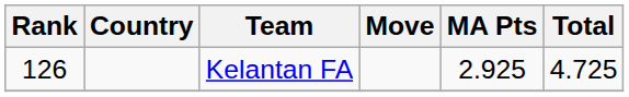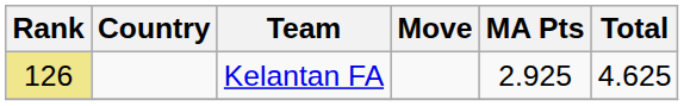Kelantan FA | Rank: no background -> khaki background
Kelantan FA | Total: 4.725 -> 4.625
